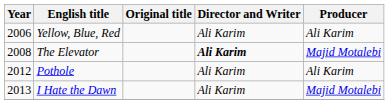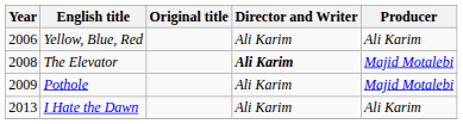Pothole | Year: 2012 -> 2009
Pothole | Producer: Ali Karim -> Majid Motalebi
I Hate the Dawn | Producer: Majid Motalebi -> Ali Karim
